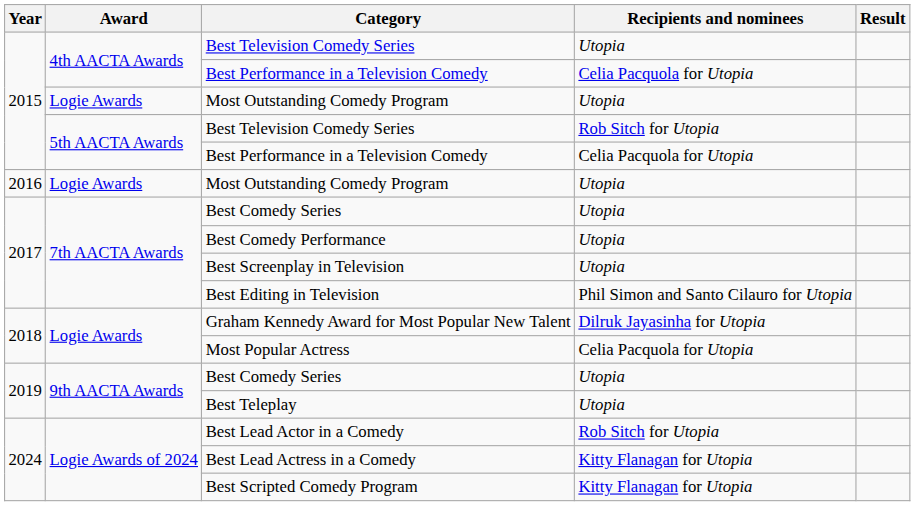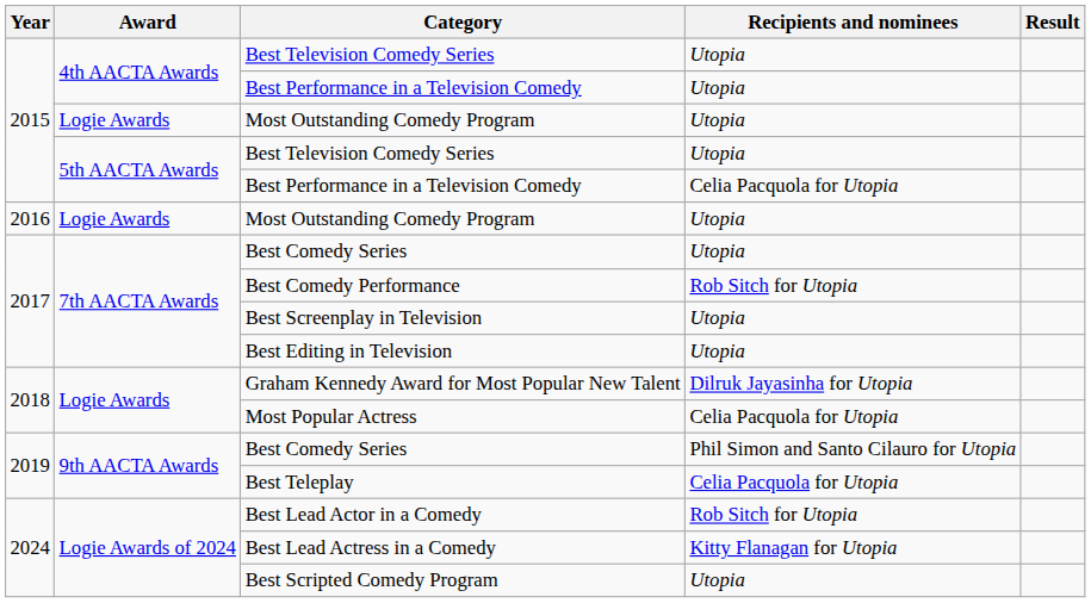4th AACTA Awards / Best Performance in a Television Comedy | Recipients and nominees: Celia Pacquola for Utopia -> Utopia
5th AACTA Awards / Best Television Comedy Series | Recipients and nominees: Rob Sitch for Utopia -> Utopia
Best Comedy Performance | Recipients and nominees: Utopia -> Rob Sitch for Utopia
Best Editing in Television | Recipients and nominees: Phil Simon and Santo Cilauro for Utopia -> Utopia
9th AACTA Awards / Best Comedy Series | Recipients and nominees: Utopia -> Phil Simon and Santo Cilauro for Utopia
Best Teleplay | Recipients and nominees: Utopia -> Celia Pacquola for Utopia
Best Scripted Comedy Program | Recipients and nominees: Kitty Flanagan for Utopia -> Utopia
